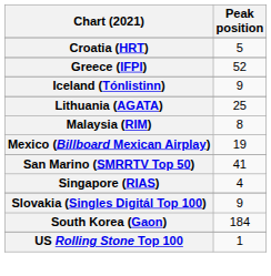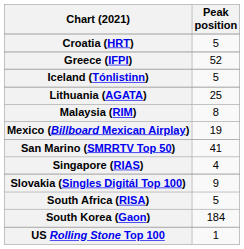Iceland (Tónlistinn) | Peak position: 9 -> 5
+ row: South Africa (RISA) | 5
